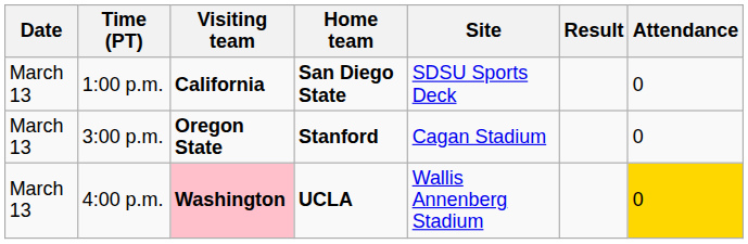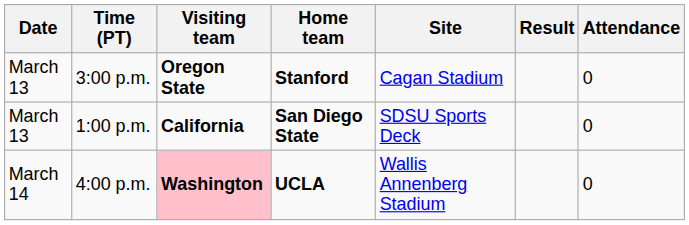rows swapped: 1:00 p.m. <-> 3:00 p.m.
4:00 p.m. | Date: March 13 -> March 14
4:00 p.m. | Attendance: gold background -> no background
